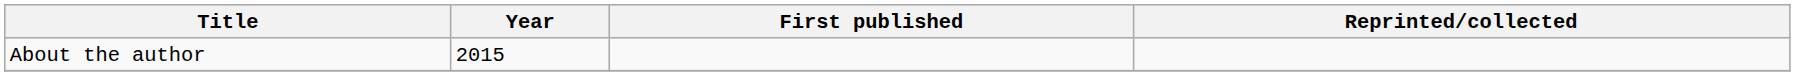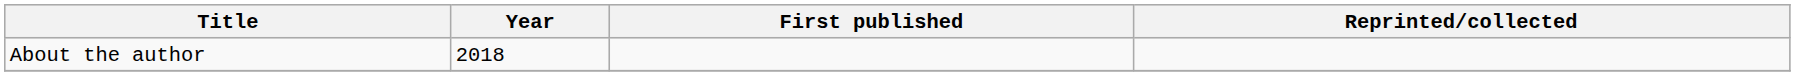About the author | Year: 2015 -> 2018
